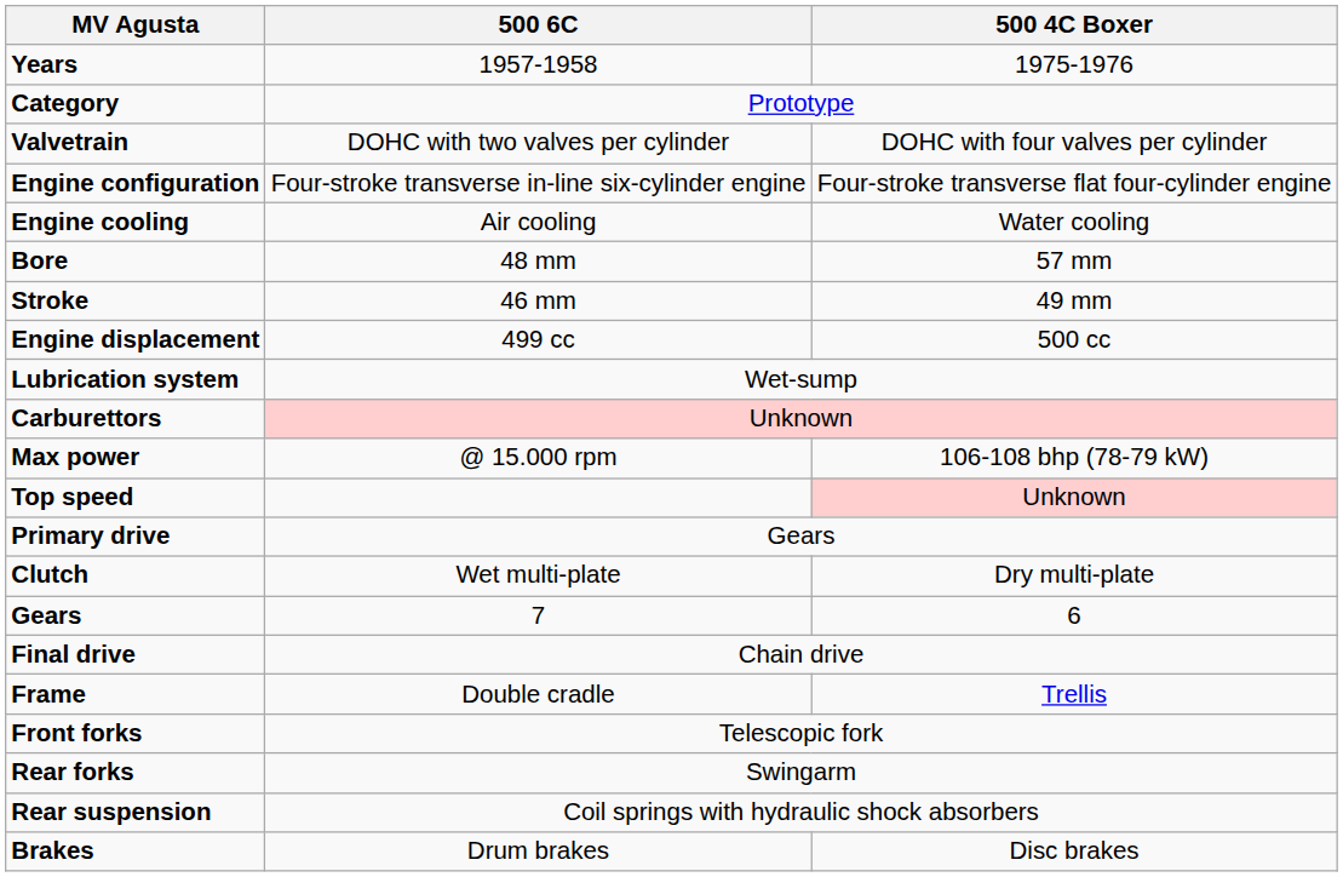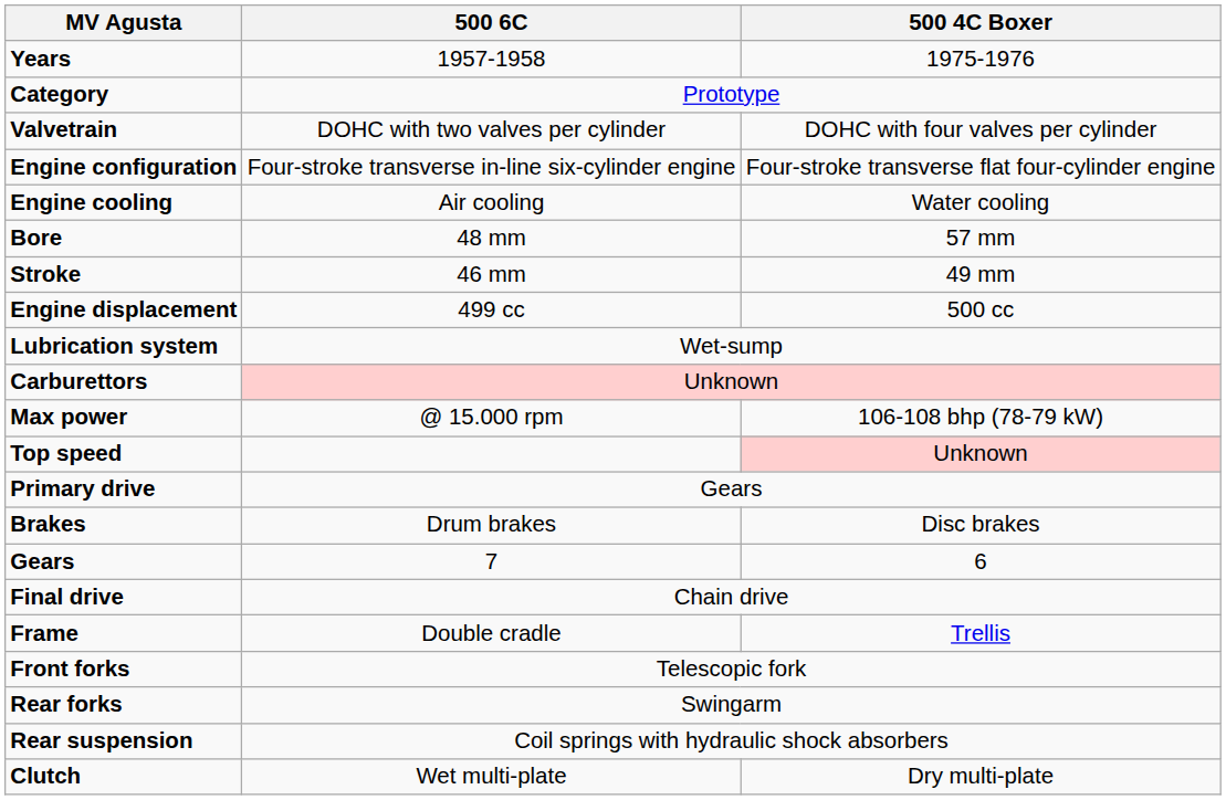rows swapped: Clutch <-> Brakes
